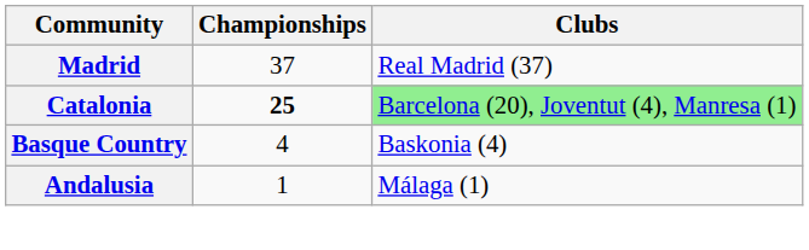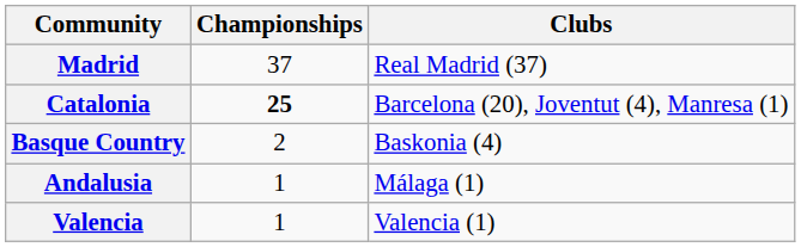Catalonia | Clubs: lightgreen background -> no background
Basque Country | Championships: 4 -> 2
+ row: Valencia | 1 | Valencia (1)
